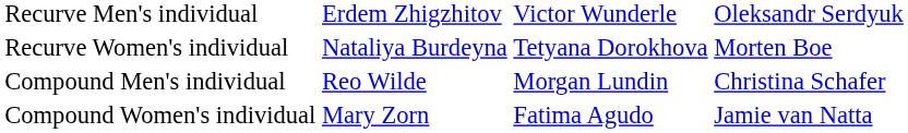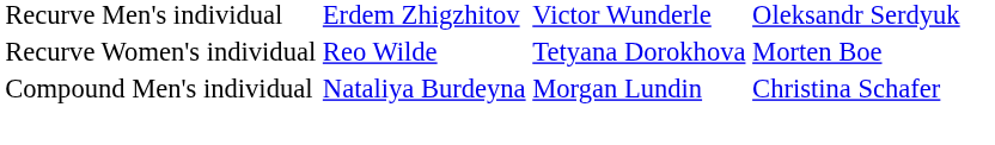Recurve Women's individual | column 2: Nataliya Burdeyna -> Reo Wilde
Compound Men's individual | column 2: Reo Wilde -> Nataliya Burdeyna
- row: Compound Women's individual | Mary Zorn | Fatima Agudo | Jamie van Natta
